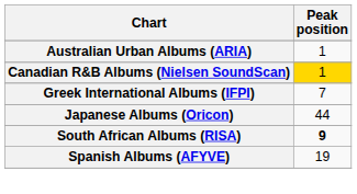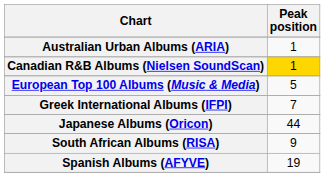+ row: European Top 100 Albums (Music & Media) | 5
South African Albums (RISA) | Peak position: bold -> normal
